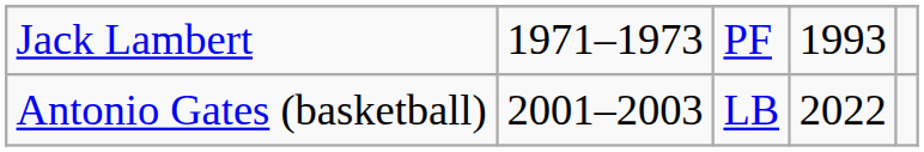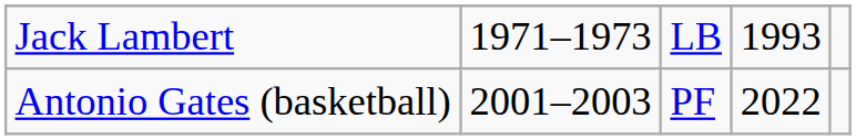Jack Lambert | column 3: PF -> LB
Antonio Gates (basketball) | column 3: LB -> PF
